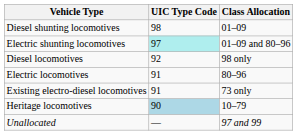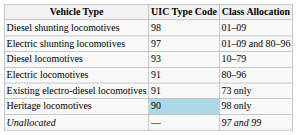Electric shunting locomotives | UIC Type Code: paleturquoise background -> no background
Diesel locomotives | UIC Type Code: 92 -> 93
Diesel locomotives | Class Allocation: 98 only -> 10–79
Heritage locomotives | Class Allocation: 10–79 -> 98 only
